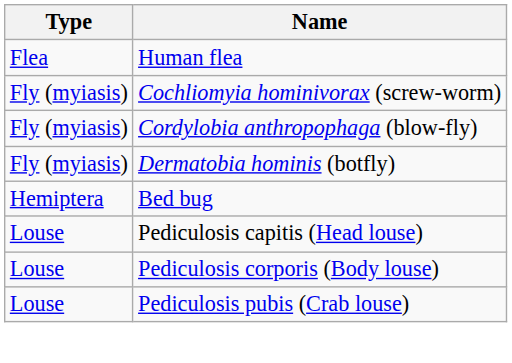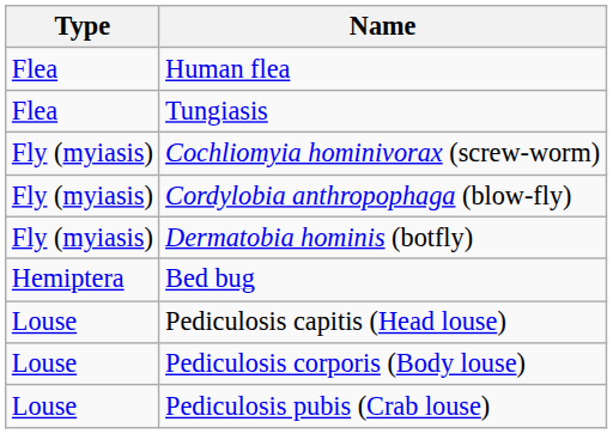+ row: Flea | Tungiasis
